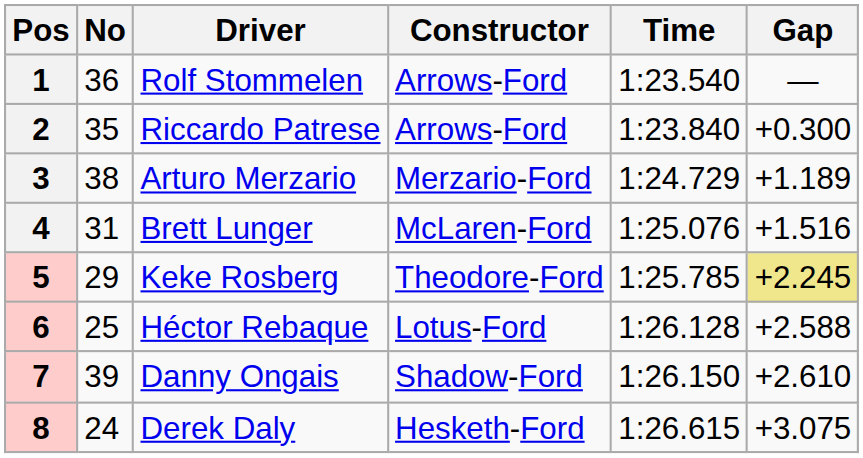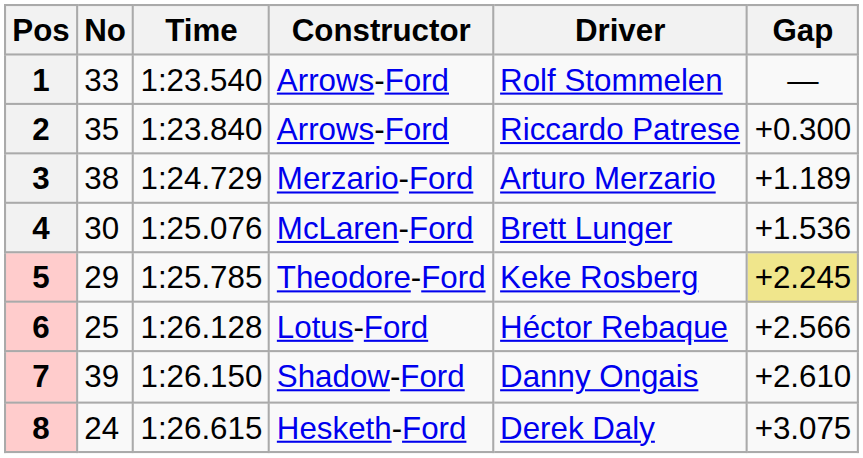columns swapped: Driver <-> Time
1 | No: 36 -> 33
4 | No: 31 -> 30
4 | Gap: +1.516 -> +1.536
6 | Gap: +2.588 -> +2.566
